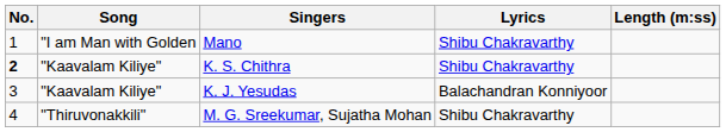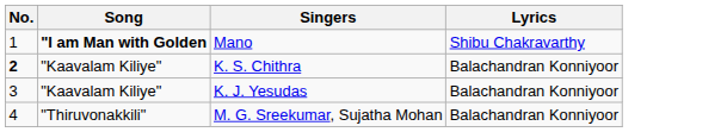- column: Length (m:ss)
Mano | Song: normal -> bold
K. S. Chithra | Lyrics: Shibu Chakravarthy -> Balachandran Konniyoor
M. G. Sreekumar, Sujatha Mohan | Lyrics: Shibu Chakravarthy -> Balachandran Konniyoor
